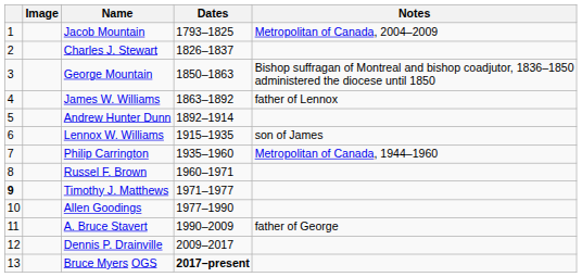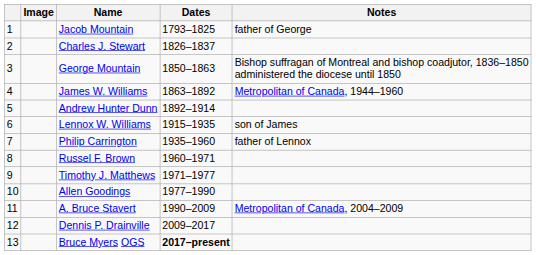Jacob Mountain | Notes: Metropolitan of Canada, 2004–2009 -> father of George
James W. Williams | Notes: father of Lennox -> Metropolitan of Canada, 1944–1960
Philip Carrington | Notes: Metropolitan of Canada, 1944–1960 -> father of Lennox
Timothy J. Matthews | column 1: bold -> normal
A. Bruce Stavert | Notes: father of George -> Metropolitan of Canada, 2004–2009
